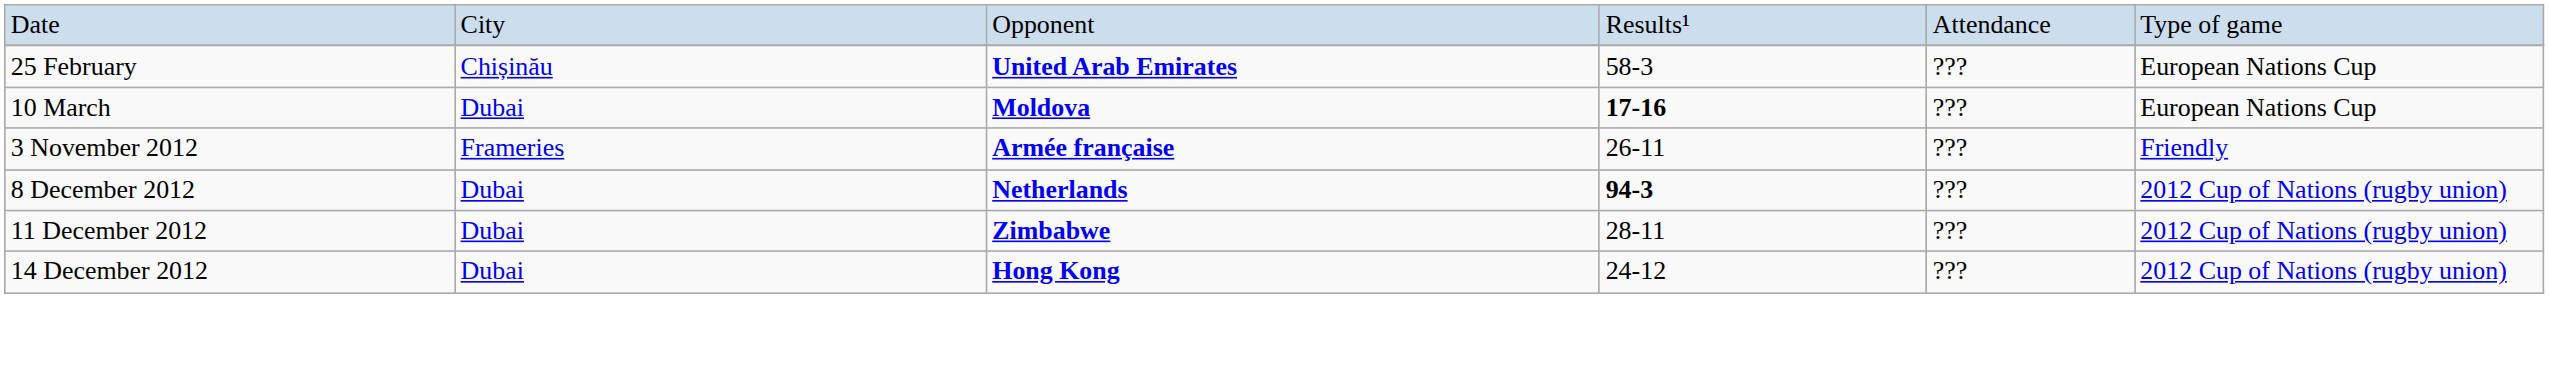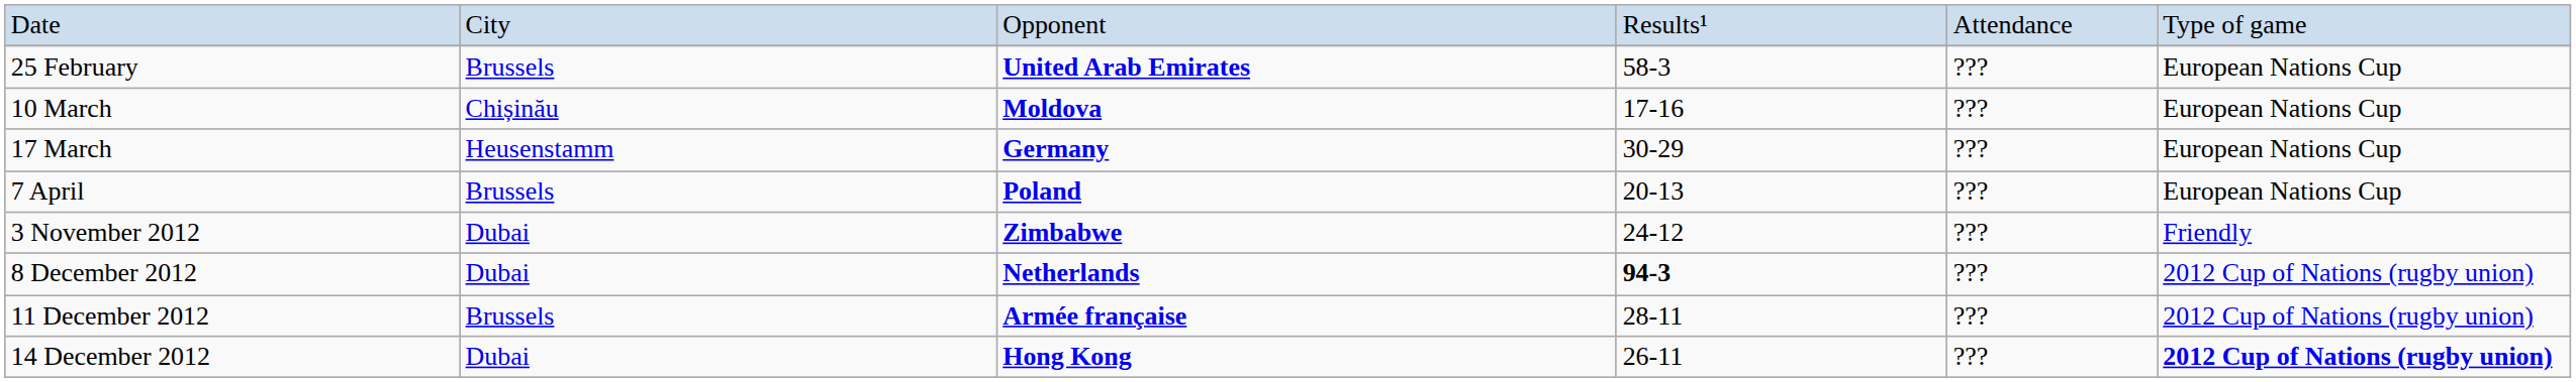25 February | column 2: Chișinău -> Brussels
10 March | column 2: Dubai -> Chișinău
10 March | column 4: bold -> normal
+ row: 17 March | Heusenstamm | Germany | 30-29 | ??? | European Nations Cup
+ row: 7 April | Brussels | Poland | 20-13 | ??? | European Nations Cup
3 November 2012 | column 2: Frameries -> Dubai
3 November 2012 | column 3: Armée française -> Zimbabwe
3 November 2012 | column 4: 26-11 -> 24-12
11 December 2012 | column 2: Dubai -> Brussels
11 December 2012 | column 3: Zimbabwe -> Armée française
14 December 2012 | column 4: 24-12 -> 26-11
14 December 2012 | column 6: normal -> bold
